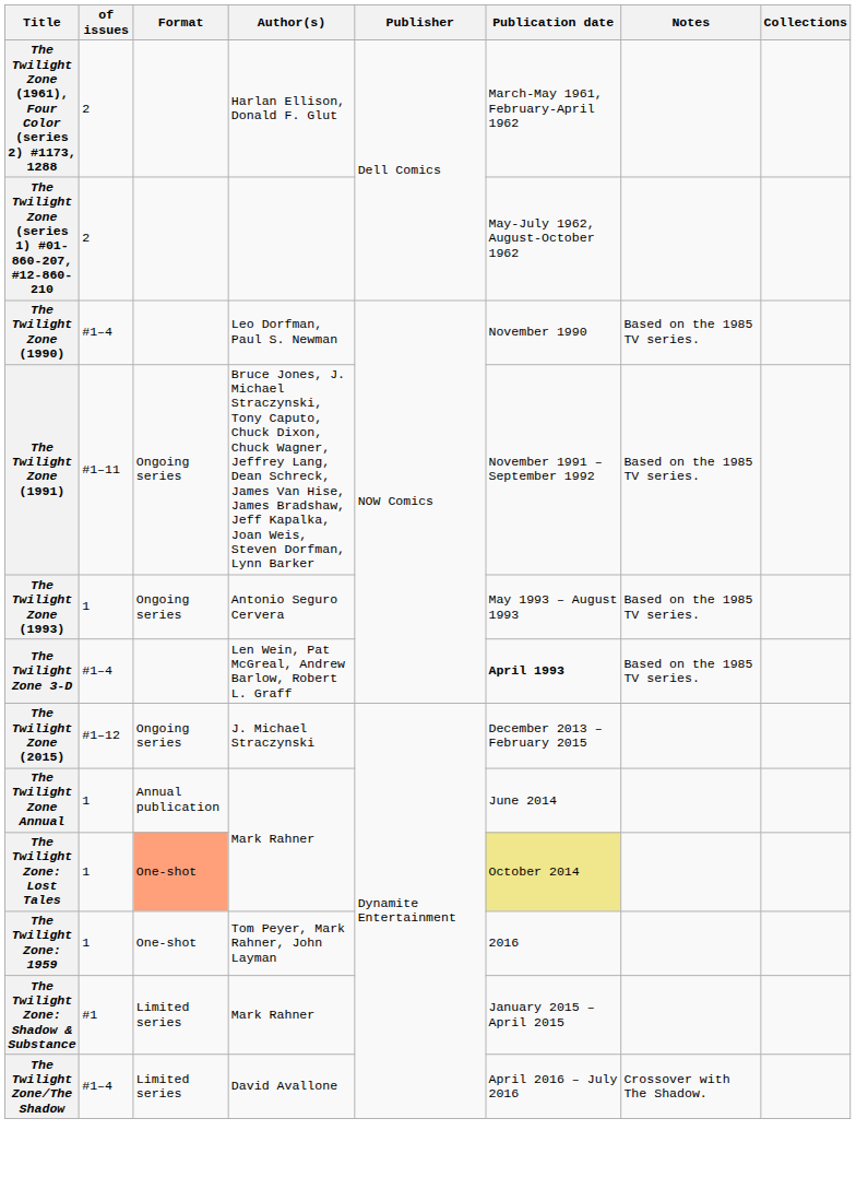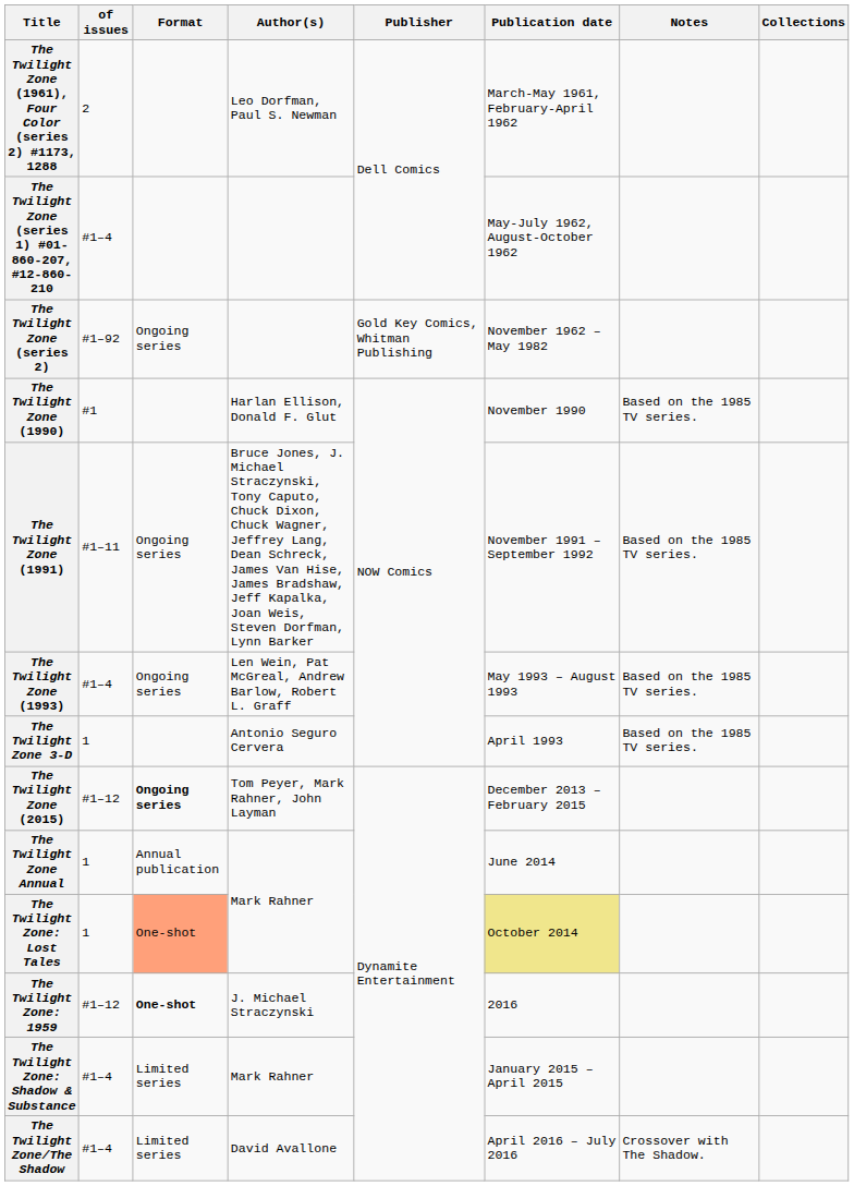The Twilight Zone (1961), Four Color (series 2) #1173, 1288 | Author(s): Harlan Ellison, Donald F. Glut -> Leo Dorfman, Paul S. Newman
The Twilight Zone (series 1) #01-860-207, #12-860-210 | of issues: 2 -> #1–4
+ row: The Twilight Zone (series 2) | #1–92 | Ongoing series | Gold Key Comics, Whitman Publishing | November 1962 – May 1982
The Twilight Zone (1990) | of issues: #1–4 -> #1
The Twilight Zone (1990) | Author(s): Leo Dorfman, Paul S. Newman -> Harlan Ellison, Donald F. Glut
The Twilight Zone (1993) | of issues: 1 -> #1–4
The Twilight Zone (1993) | Author(s): Antonio Seguro Cervera -> Len Wein, Pat McGreal, Andrew Barlow, Robert L. Graff
The Twilight Zone 3-D | of issues: #1–4 -> 1
The Twilight Zone 3-D | Author(s): Len Wein, Pat McGreal, Andrew Barlow, Robert L. Graff -> Antonio Seguro Cervera
The Twilight Zone 3-D | Publication date: bold -> normal
The Twilight Zone (2015) | Format: normal -> bold
The Twilight Zone (2015) | Author(s): J. Michael Straczynski -> Tom Peyer, Mark Rahner, John Layman
The Twilight Zone: 1959 | of issues: 1 -> #1–12
The Twilight Zone: 1959 | Format: normal -> bold
The Twilight Zone: 1959 | Author(s): Tom Peyer, Mark Rahner, John Layman -> J. Michael Straczynski
The Twilight Zone: Shadow & Substance | of issues: #1 -> #1–4
